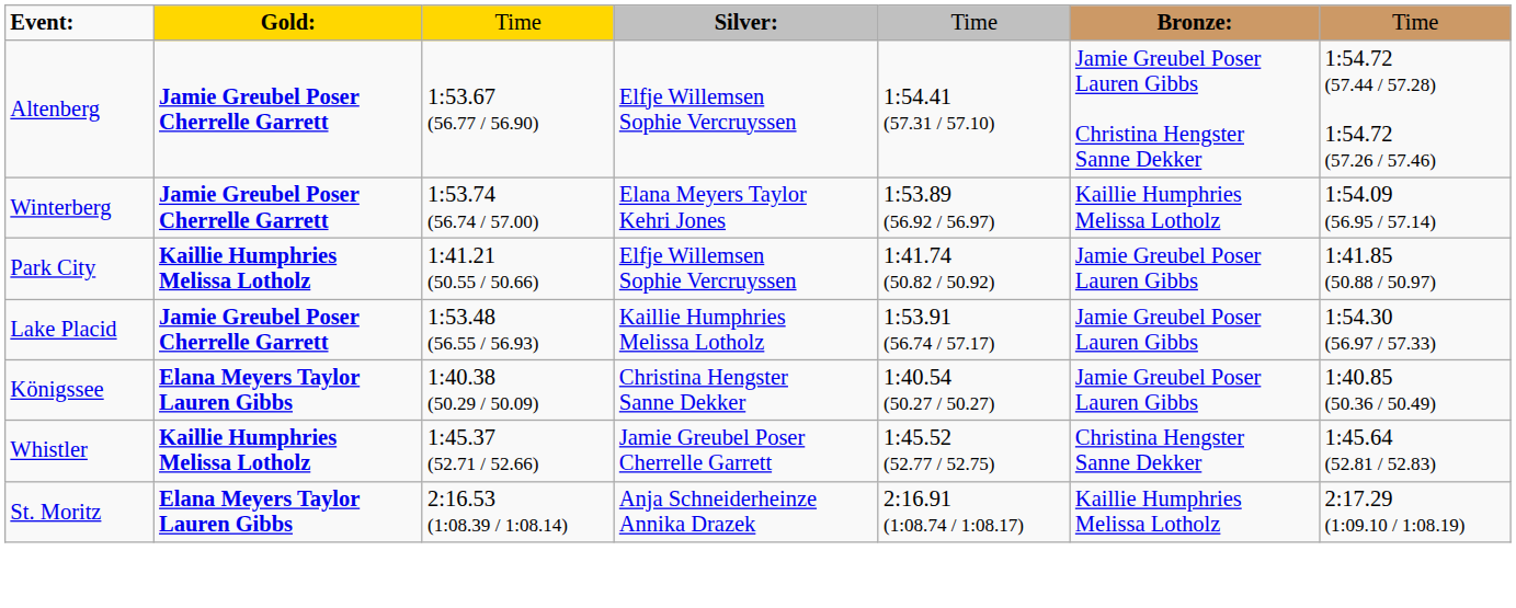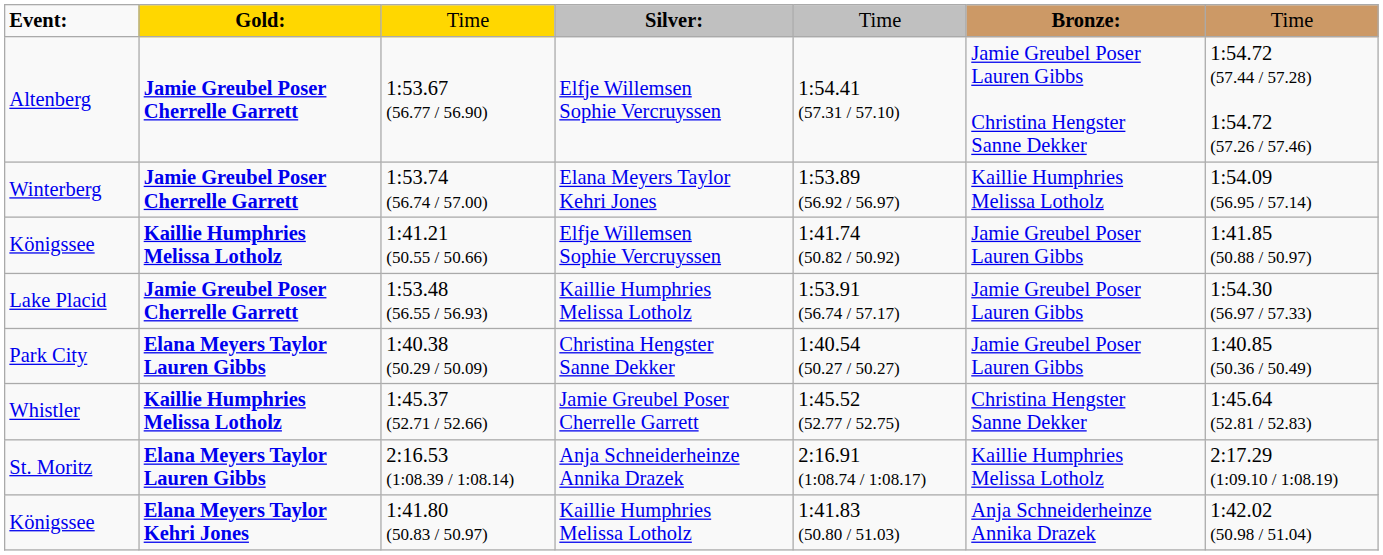1:41.21 (50.55 / 50.66) | column 1: Park City -> Königssee
1:40.38 (50.29 / 50.09) | column 1: Königssee -> Park City
+ row: Königssee | Elana Meyers Taylor Kehri Jones | 1:41.80 (50.83 / 50.97) | Kaillie Humphries Melissa Lotholz | 1:41.83 (50.80 / 51.03) | Anja Schneiderheinze Annika Drazek | 1:42.02 (50.98 / 51.04)
